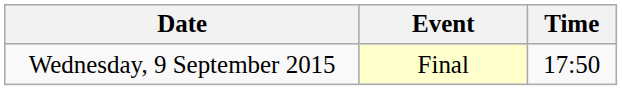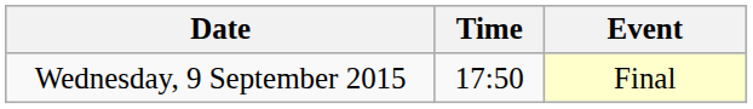columns swapped: Time <-> Event
